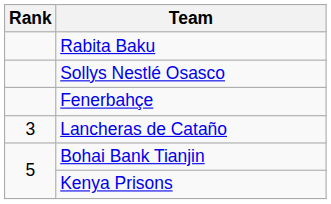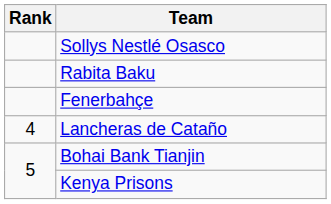rows swapped: Sollys Nestlé Osasco <-> Rabita Baku
Lancheras de Cataño | Rank: 3 -> 4
